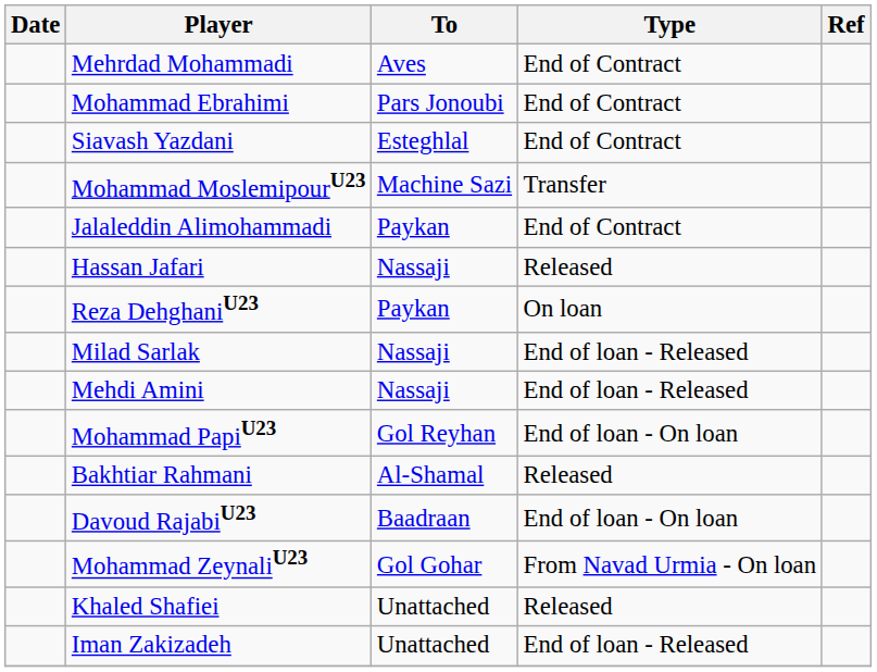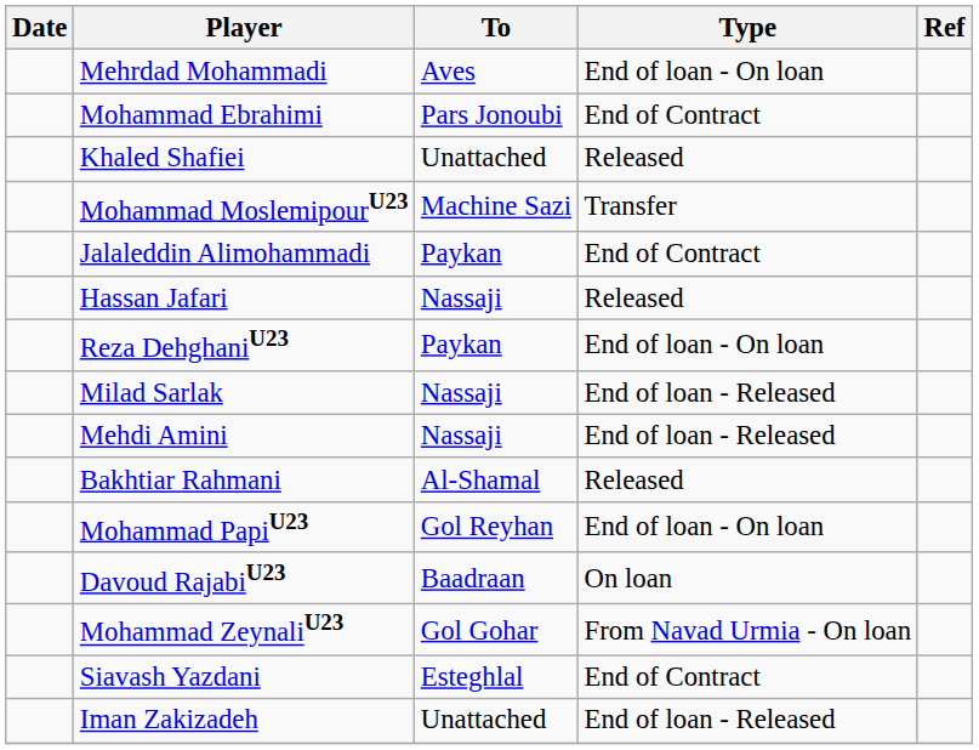Mehrdad Mohammadi | Type: End of Contract -> End of loan - On loan
rows swapped: Siavash Yazdani <-> Khaled Shafiei
Reza DehghaniU23 | Type: On loan -> End of loan - On loan
rows swapped: Bakhtiar Rahmani <-> Mohammad PapiU23
Davoud RajabiU23 | Type: End of loan - On loan -> On loan
